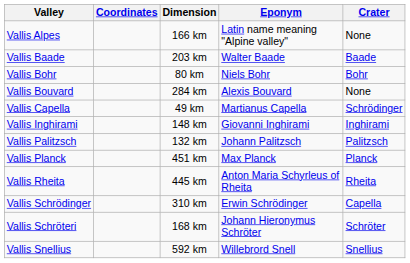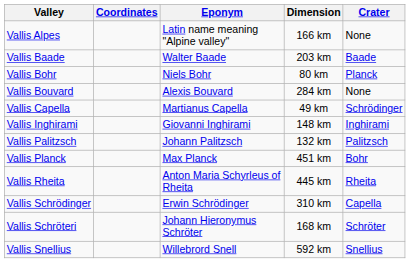columns swapped: Dimension <-> Eponym
Vallis Bohr | Crater: Bohr -> Planck
Vallis Planck | Crater: Planck -> Bohr
